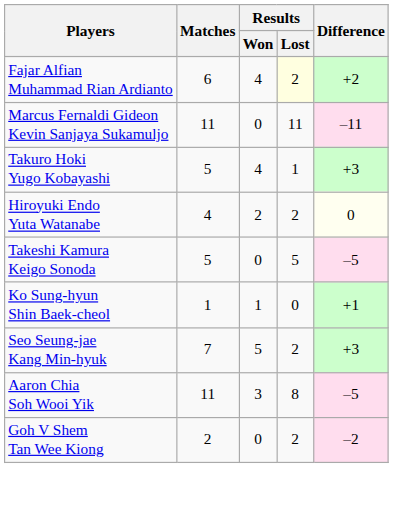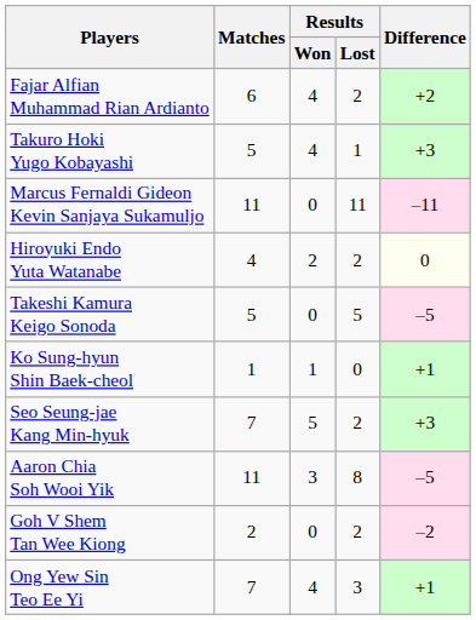Fajar Alfian Muhammad Rian Ardianto | Results / Lost: lightyellow background -> no background
rows swapped: Marcus Fernaldi Gideon Kevin Sanjaya Sukamuljo <-> Takuro Hoki Yugo Kobayashi
+ row: Ong Yew Sin Teo Ee Yi | 7 | 4 | 3 | +1
